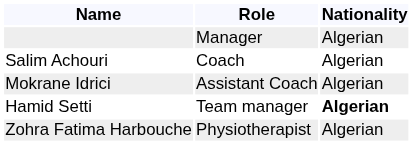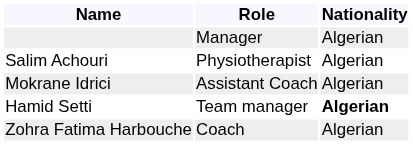Salim Achouri | Role: Coach -> Physiotherapist
Zohra Fatima Harbouche | Role: Physiotherapist -> Coach
